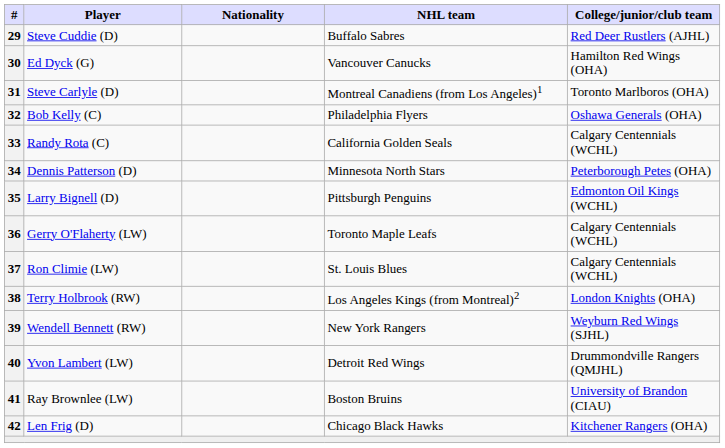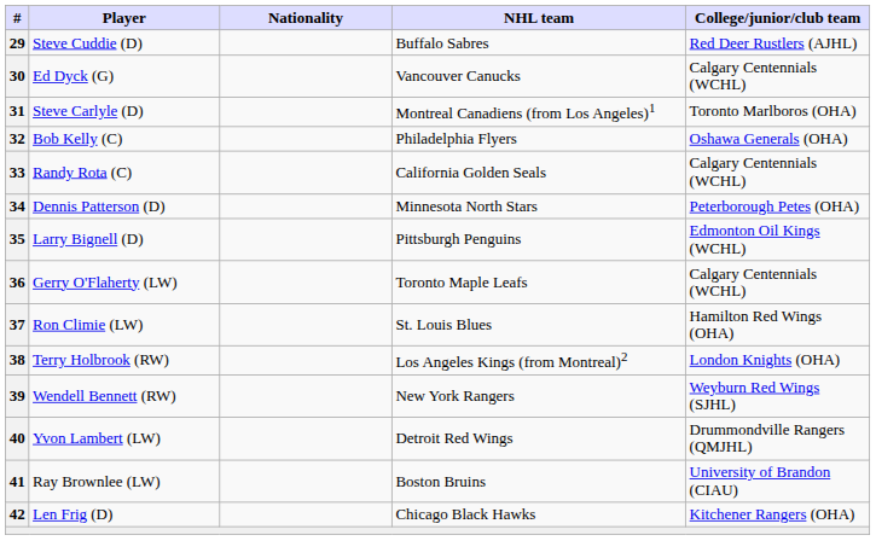30 | College/junior/club team: Hamilton Red Wings (OHA) -> Calgary Centennials (WCHL)
37 | College/junior/club team: Calgary Centennials (WCHL) -> Hamilton Red Wings (OHA)
